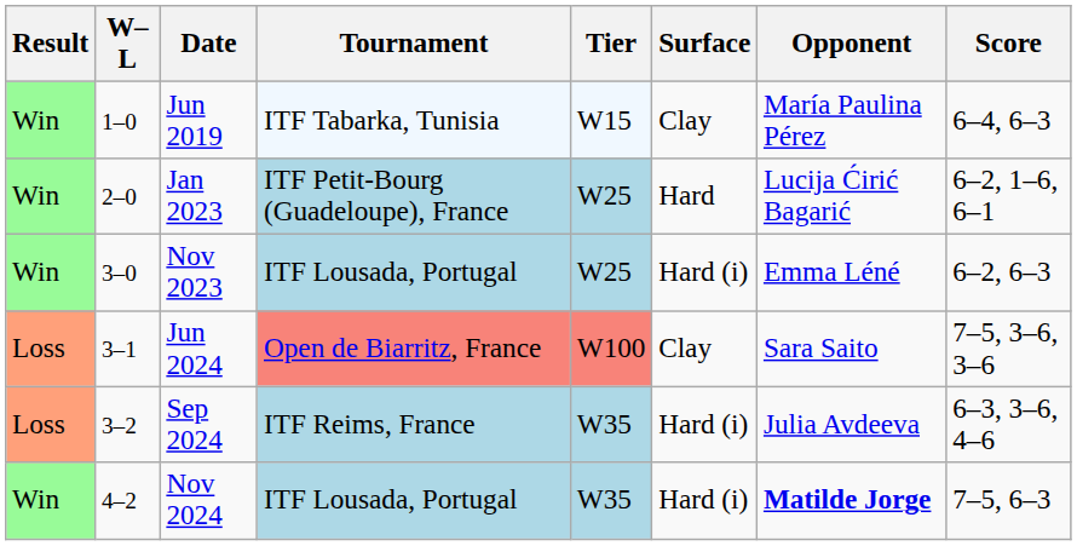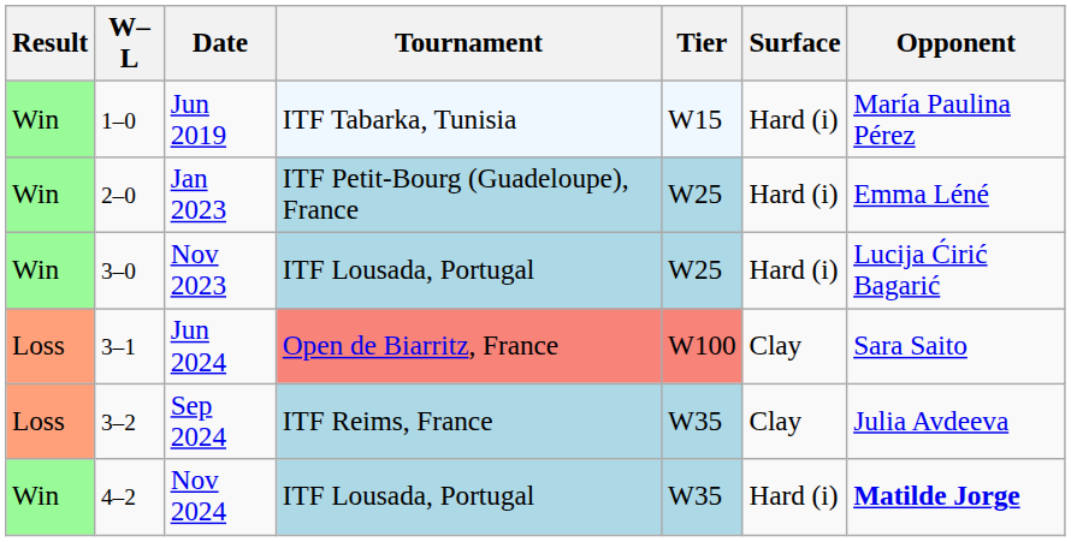- column: Score | 6–4, 6–3 | 6–2, 1–6, 6–1 | 6–2, 6–3 | 7–5, 3–6, 3–6 | 6–3, 3–6, 4–6 | 7–5, 6–3
Jun 2019 | Surface: Clay -> Hard (i)
Jan 2023 | Surface: Hard -> Hard (i)
Jan 2023 | Opponent: Lucija Ćirić Bagarić -> Emma Léné
Nov 2023 | Opponent: Emma Léné -> Lucija Ćirić Bagarić
Sep 2024 | Surface: Hard (i) -> Clay
